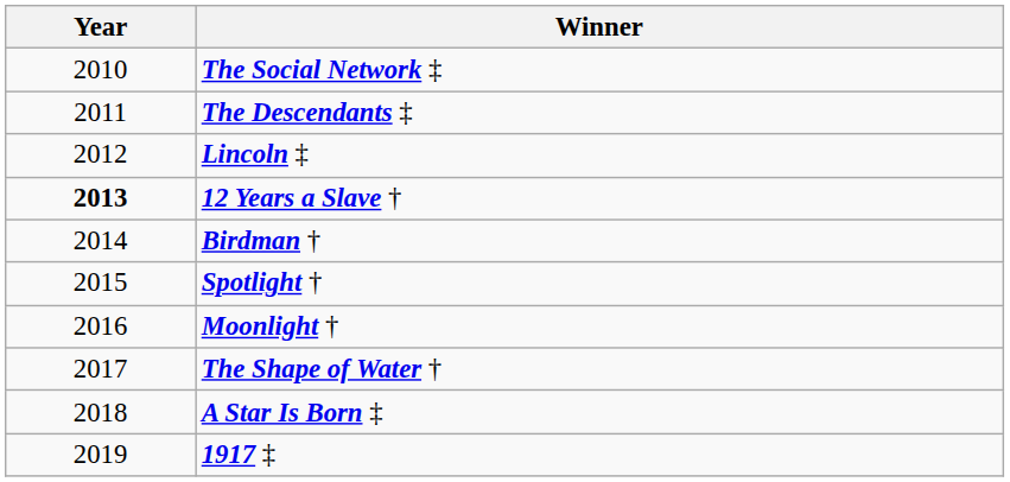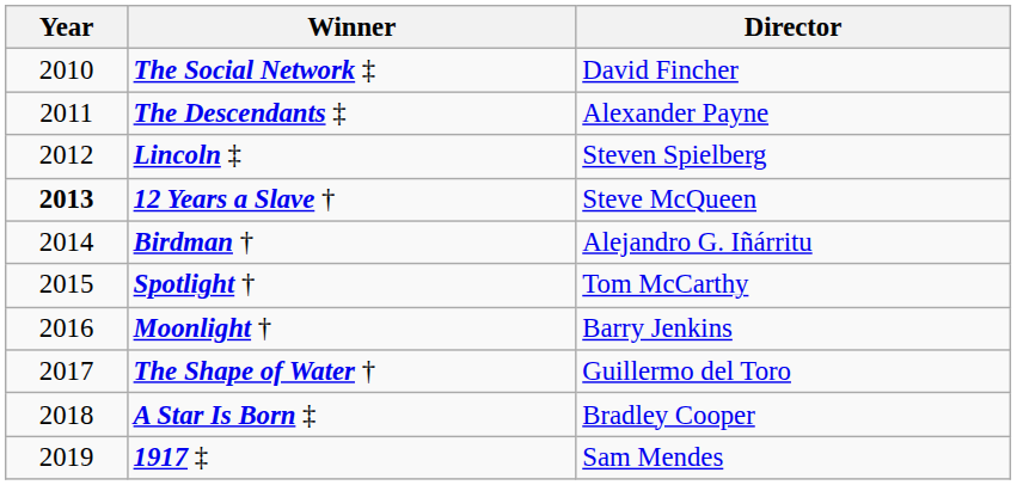+ column: Director | David Fincher | Alexander Payne | Steven Spielberg | Steve McQueen | Alejandro G. Iñárritu | Tom McCarthy | Barry Jenkins | Guillermo del Toro | Bradley Cooper | Sam Mendes
